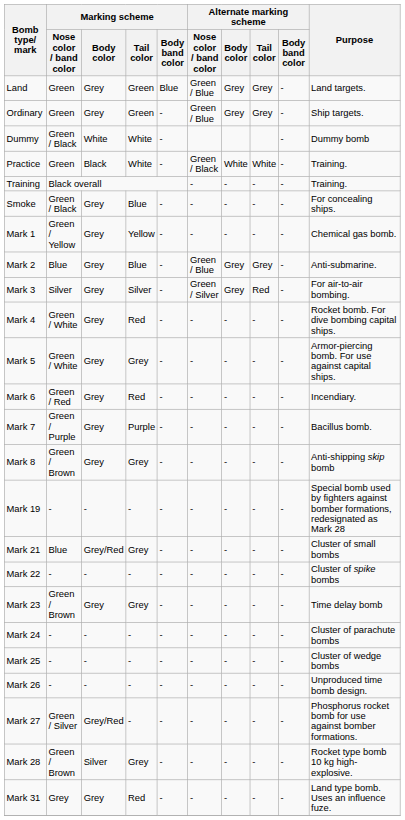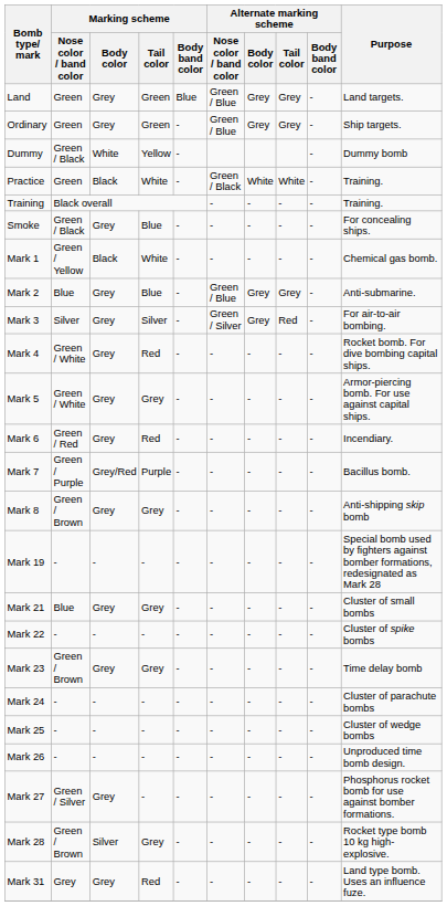Dummy | Marking scheme / Tail color: White -> Yellow
Mark 1 | Marking scheme / Body color: Grey -> Black
Mark 1 | Marking scheme / Tail color: Yellow -> White
Mark 7 | Marking scheme / Body color: Grey -> Grey/Red
Mark 21 | Marking scheme / Body color: Grey/Red -> Grey
Mark 27 | Marking scheme / Body color: Grey/Red -> Grey
